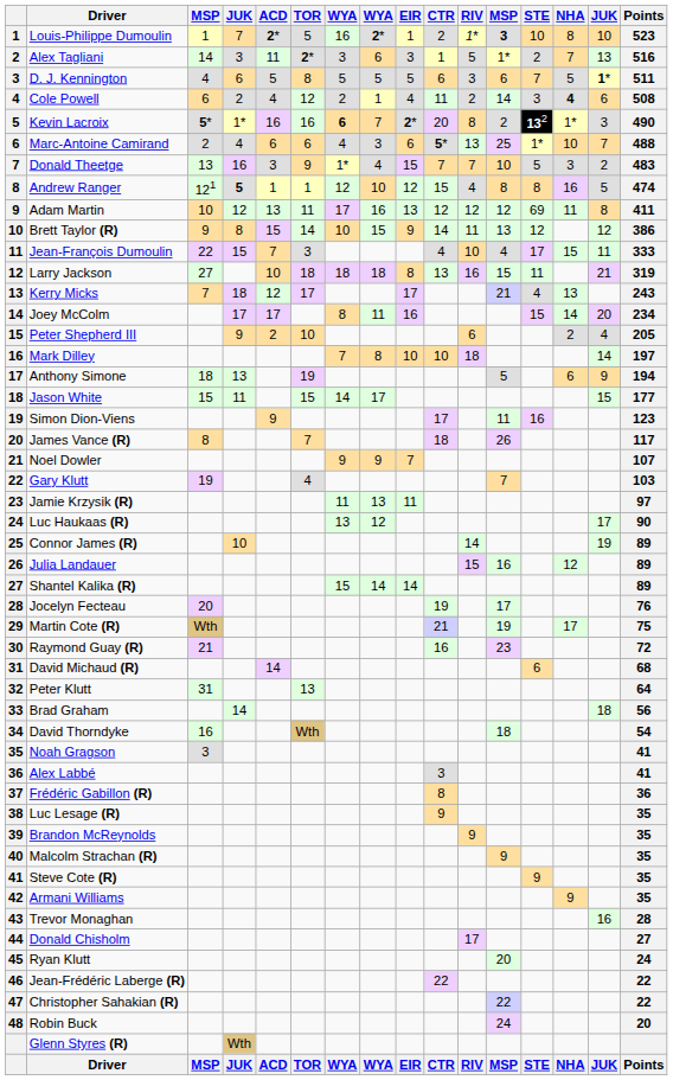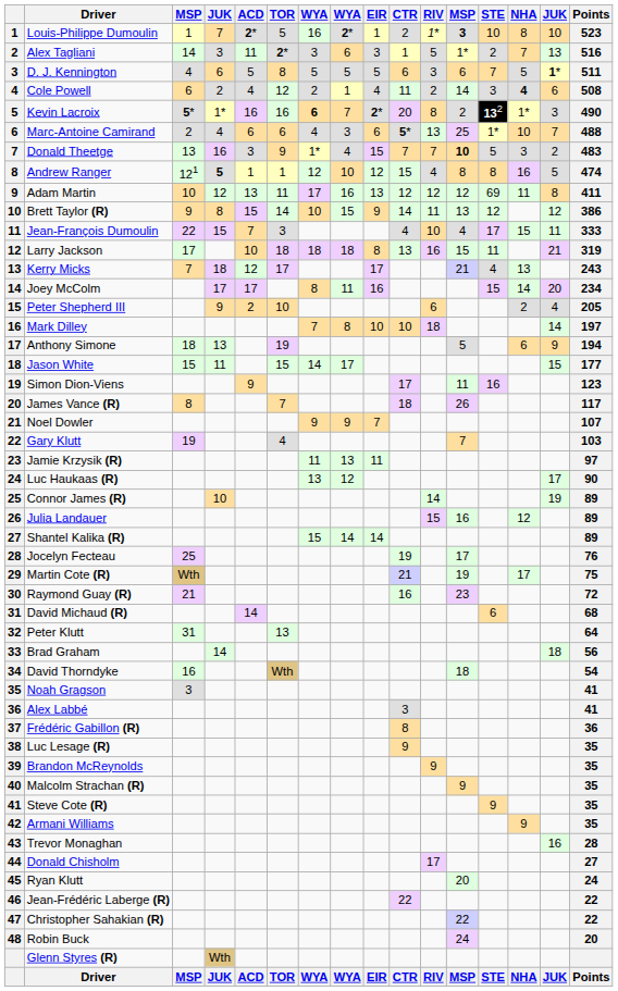Donald Theetge | column 12: normal -> bold
Larry Jackson | column 3: 27 -> 17
Jocelyn Fecteau | column 3: 20 -> 25
